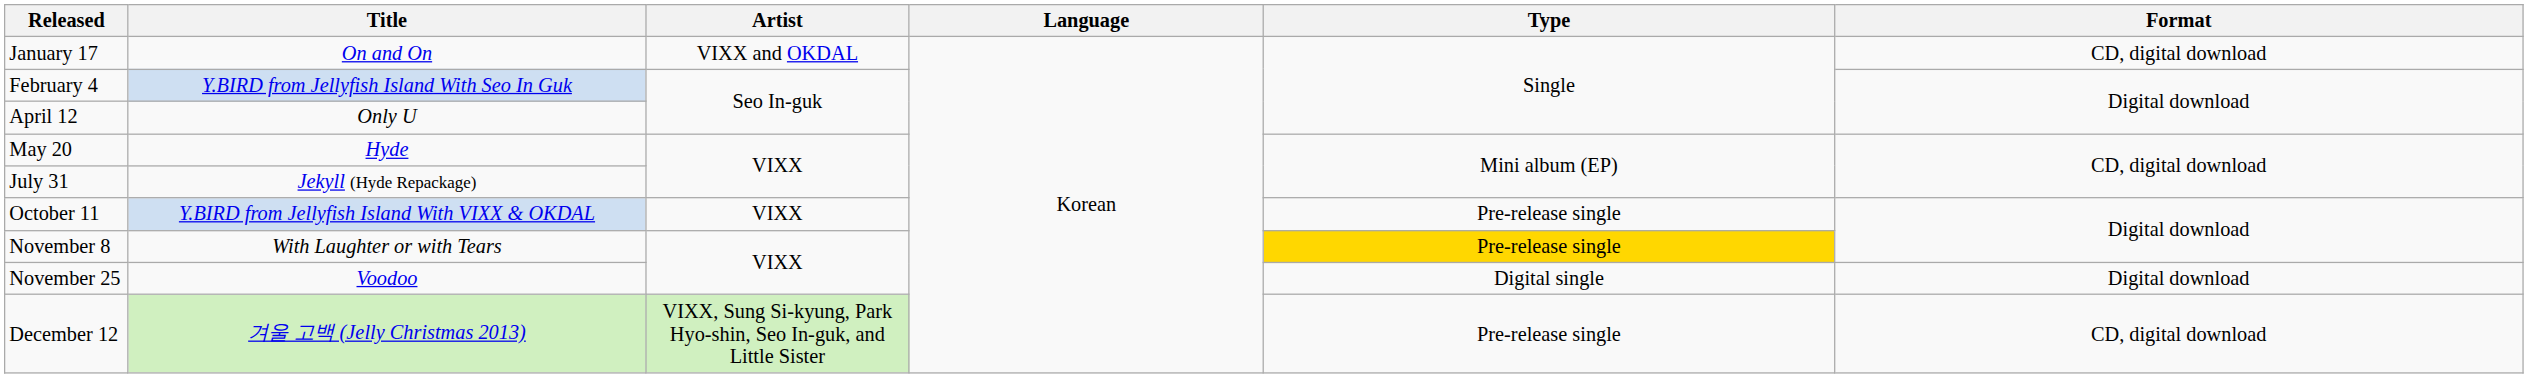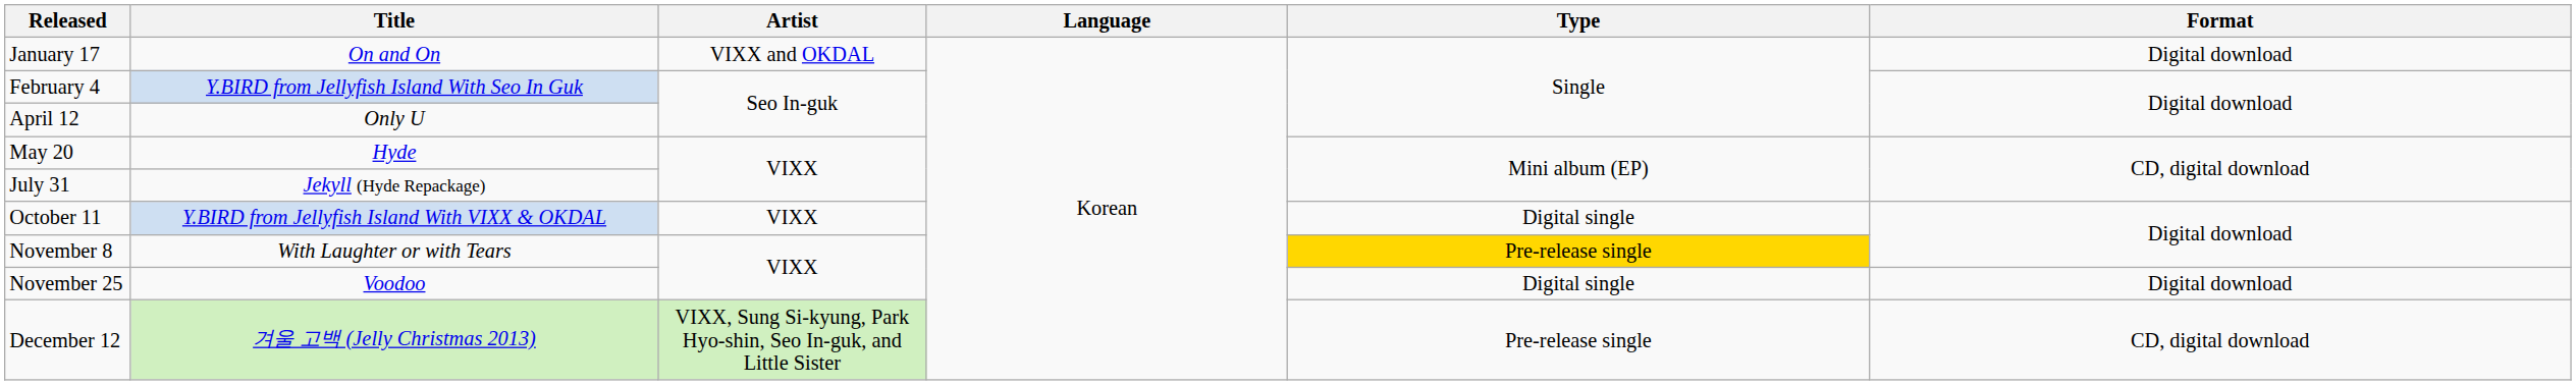January 17 | Format: CD, digital download -> Digital download
October 11 | Type: Pre-release single -> Digital single
